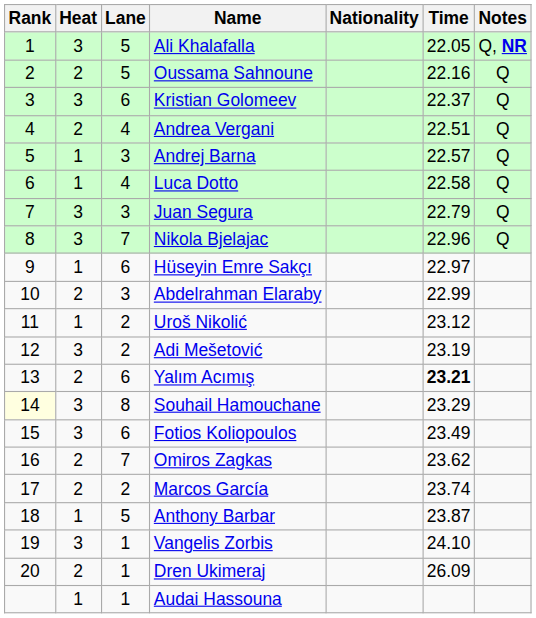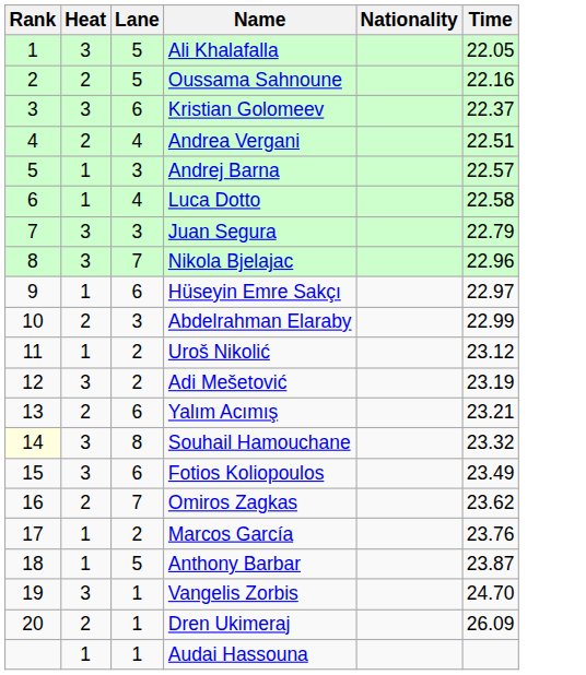- column: Notes | Q, NR | Q | Q | Q | Q | Q | Q | Q
Yalım Acımış | Time: bold -> normal
Souhail Hamouchane | Time: 23.29 -> 23.32
Marcos García | Heat: 2 -> 1
Marcos García | Time: 23.74 -> 23.76
Vangelis Zorbis | Time: 24.10 -> 24.70
